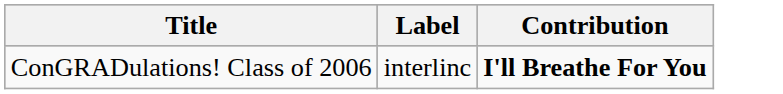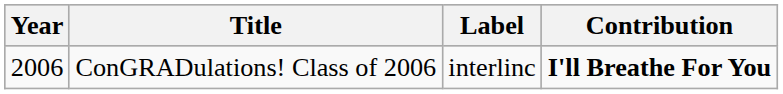+ column: Year | 2006
